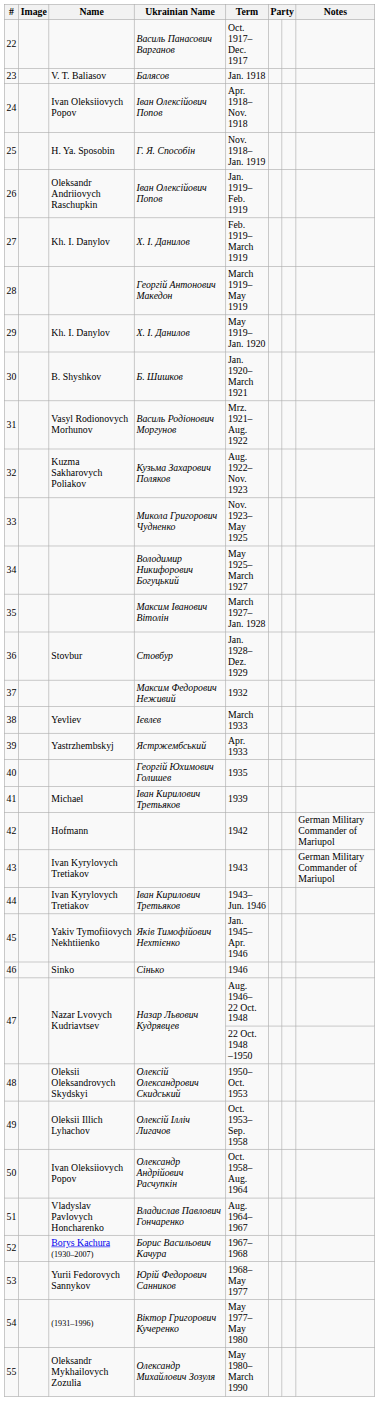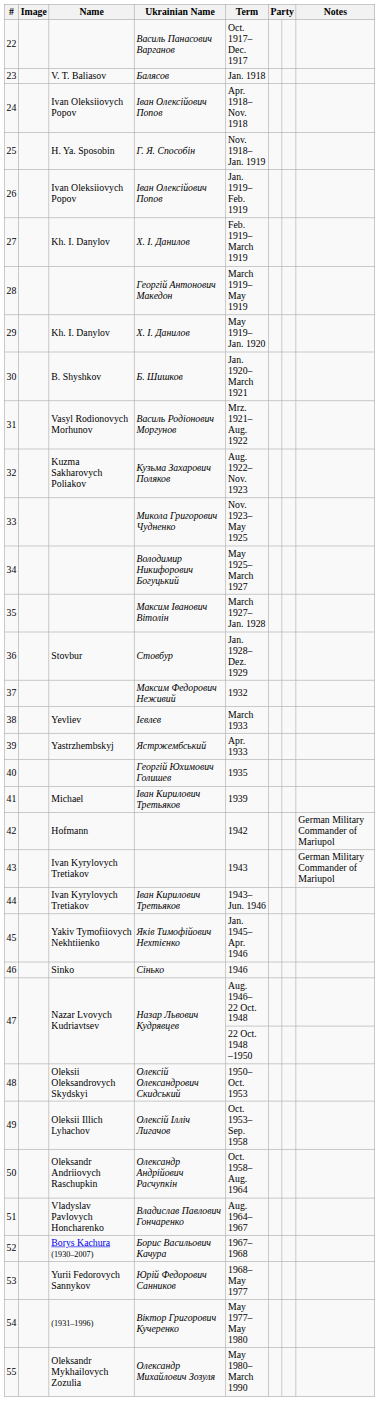26 | Name: Oleksandr Andriiovych Raschupkin -> Ivan Oleksiiovych Popov
50 | Name: Ivan Oleksiiovych Popov -> Oleksandr Andriiovych Raschupkin
